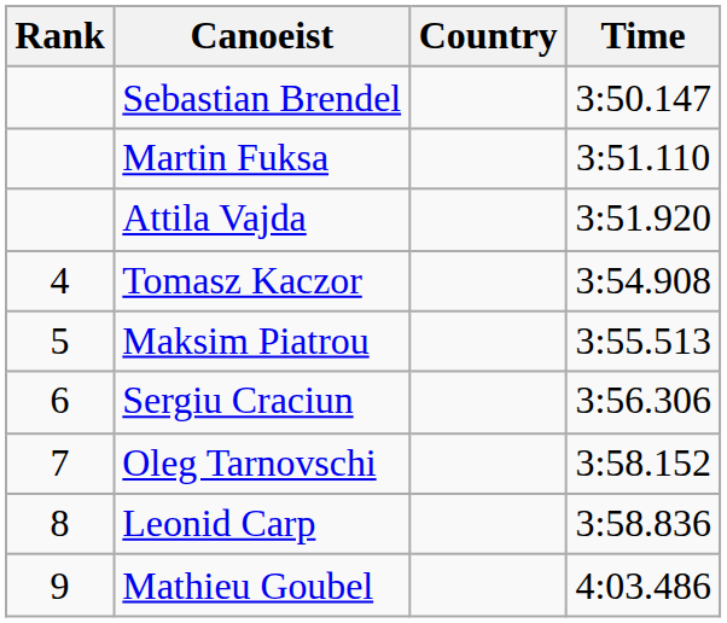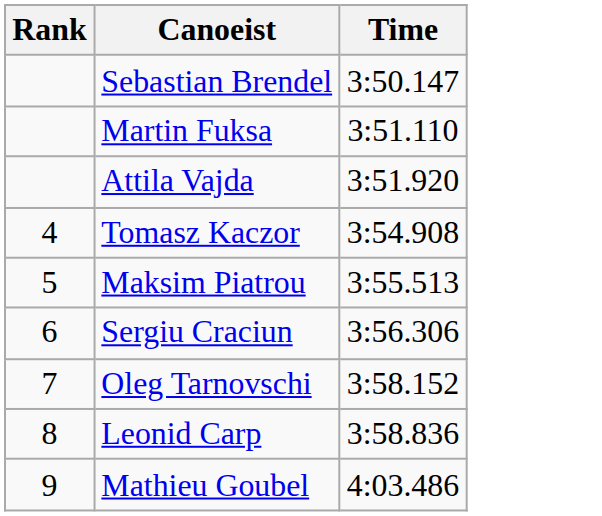- column: Country
